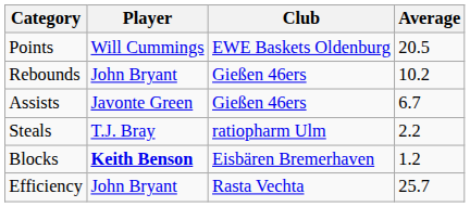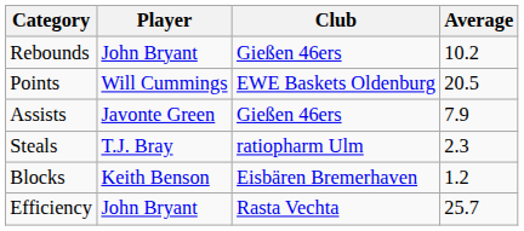rows swapped: Points <-> Rebounds
Assists | Average: 6.7 -> 7.9
Steals | Average: 2.2 -> 2.3
Blocks | Player: bold -> normal
